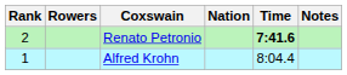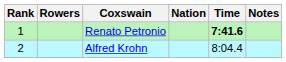Renato Petronio | Rank: 2 -> 1
Alfred Krohn | Rank: 1 -> 2
